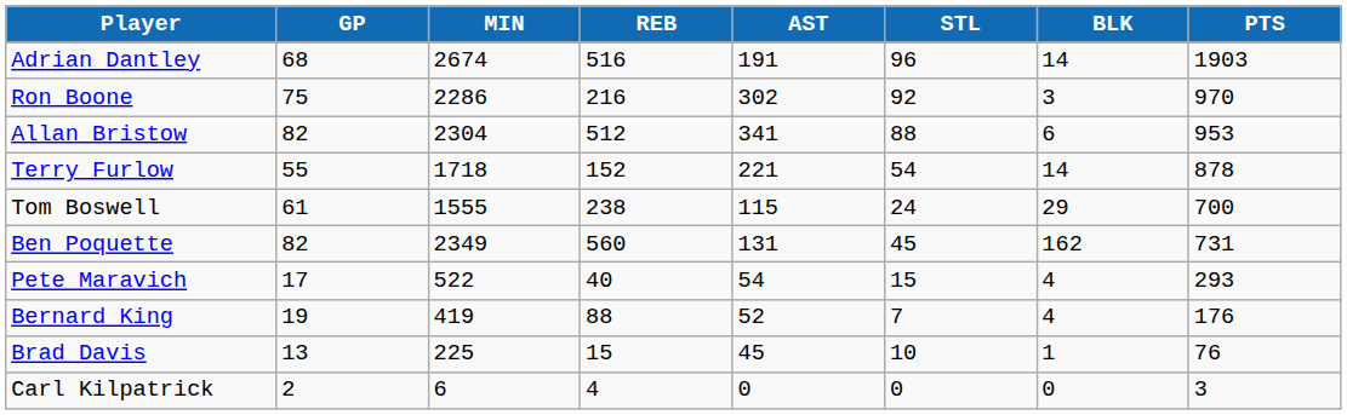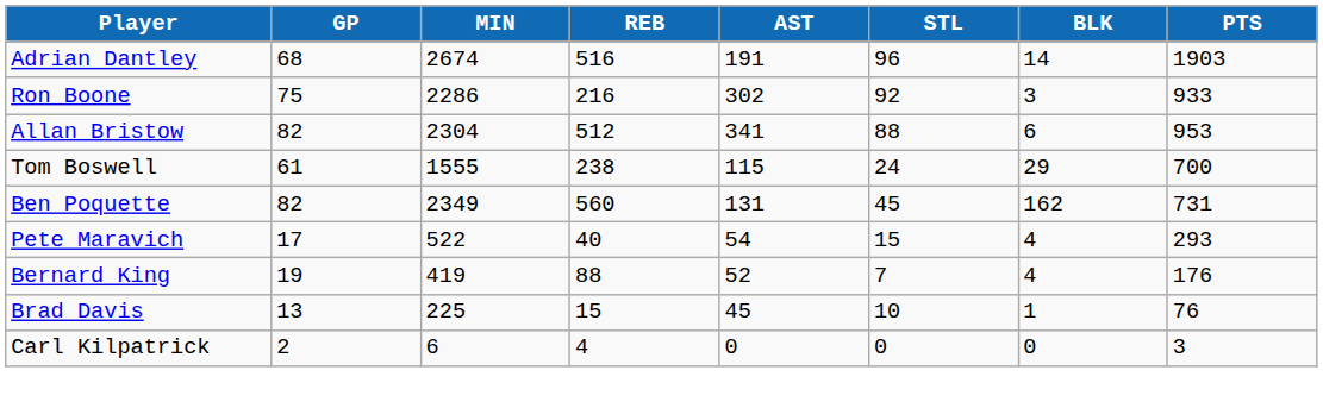Ron Boone | PTS: 970 -> 933
- row: Terry Furlow | 55 | 1718 | 152 | 221 | 54 | 14 | 878
